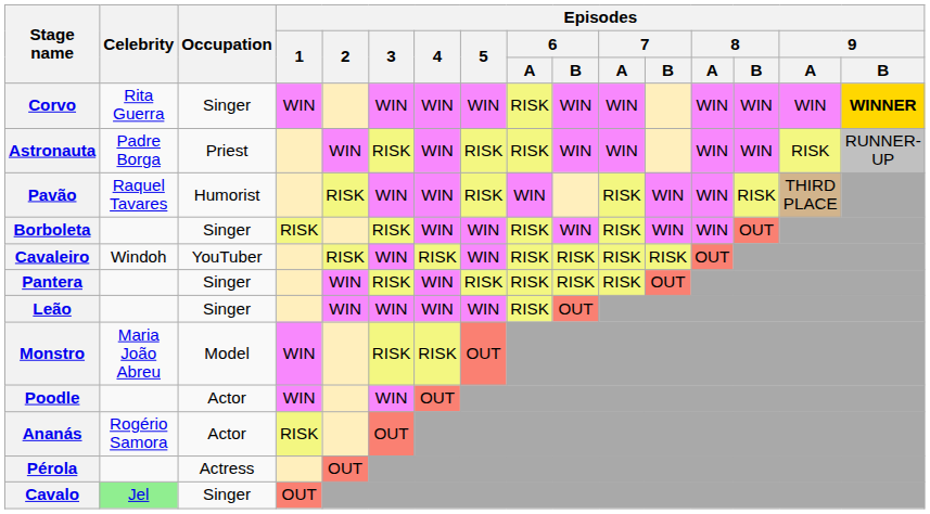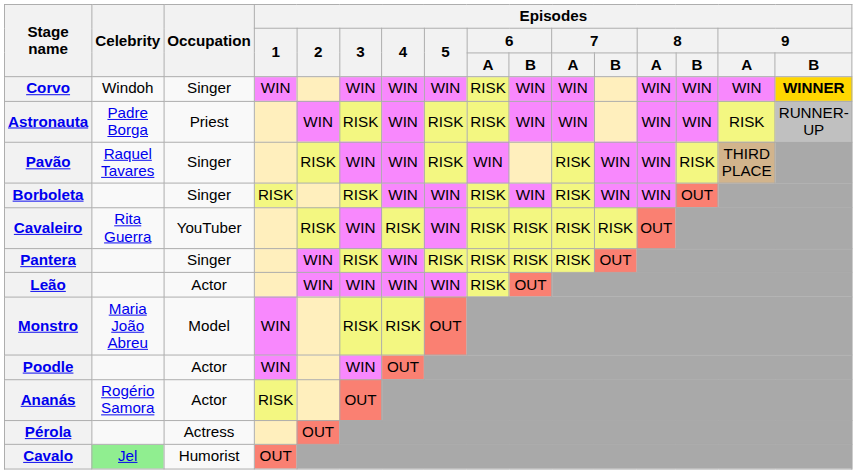Corvo | Celebrity: Rita Guerra -> Windoh
Pavão | Occupation: Humorist -> Singer
Cavaleiro | Celebrity: Windoh -> Rita Guerra
Leão | Occupation: Singer -> Actor
Cavalo | Occupation: Singer -> Humorist
